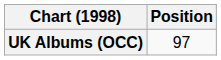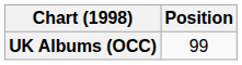UK Albums (OCC) | Position: 97 -> 99
